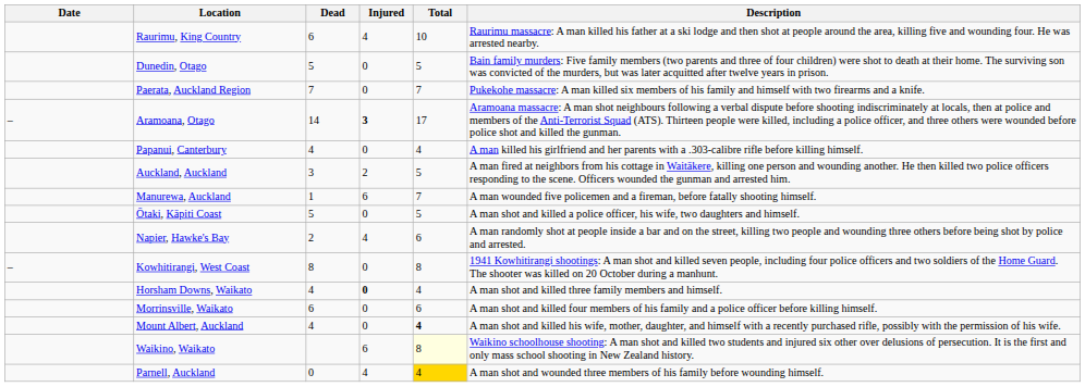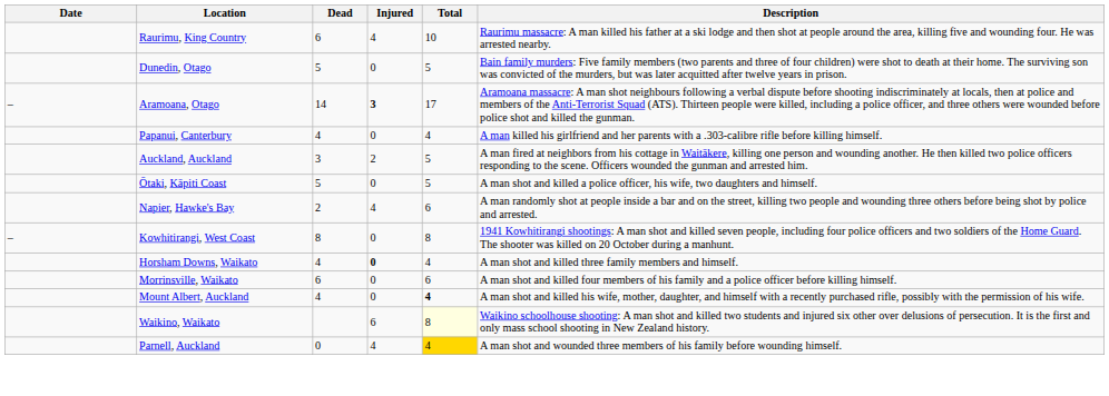- row: Paerata, Auckland Region | 7 | 0 | 7 | Pukekohe massacre: A man killed six members of his family and himself with two firearms and a knife.
- row: Manurewa, Auckland | 1 | 6 | 7 | A man wounded five policemen and a fireman, before fatally shooting himself.
